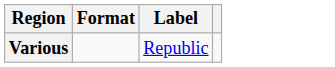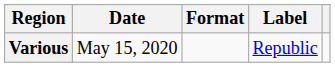+ column: Date | May 15, 2020
